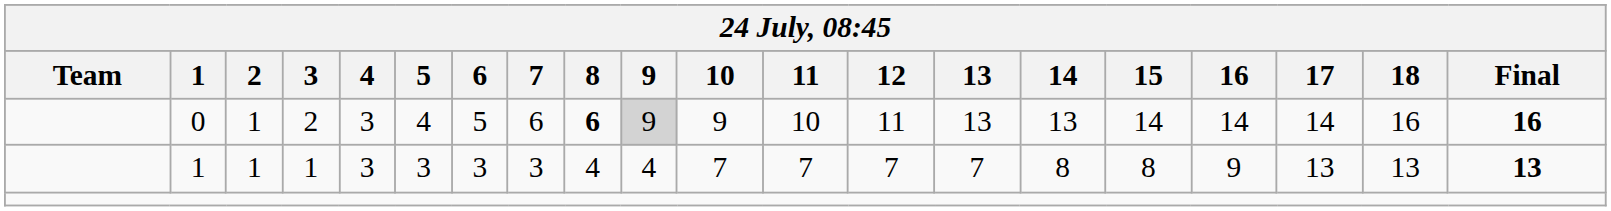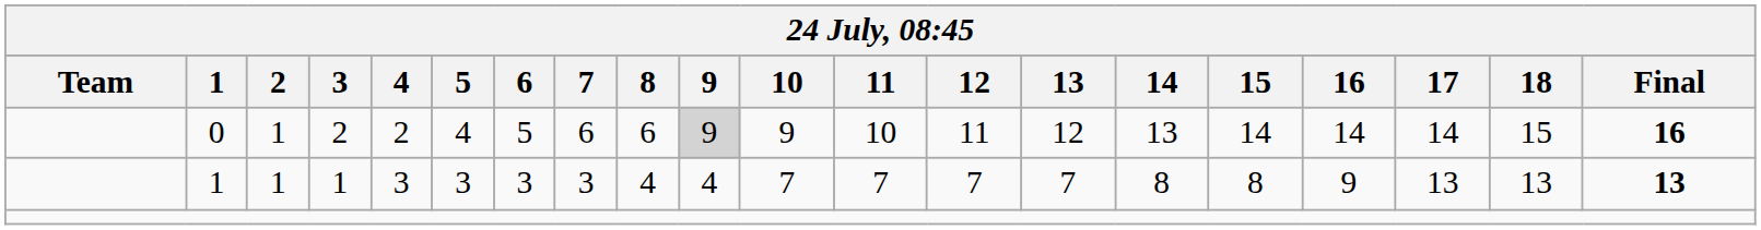0 | 4: 3 -> 2
0 | 8: bold -> normal
0 | 13: 13 -> 12
0 | 18: 16 -> 15
